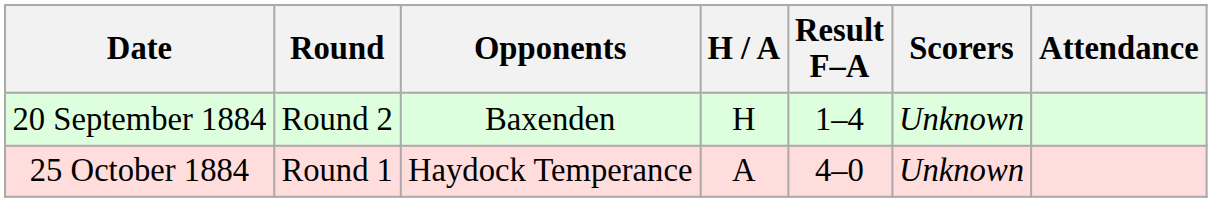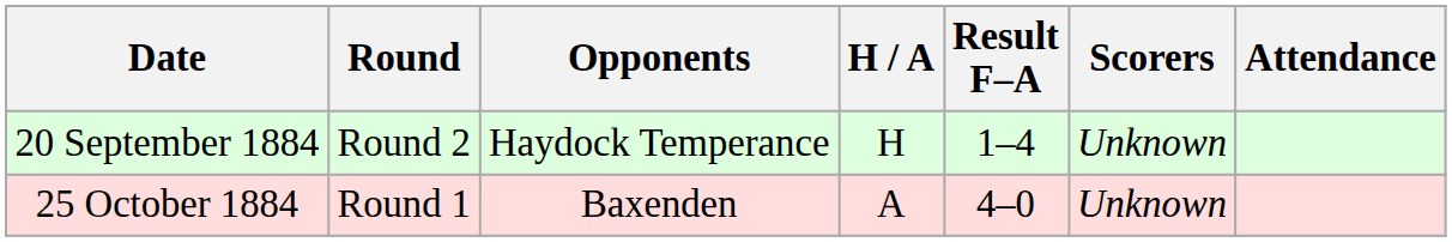20 September 1884 | Opponents: Baxenden -> Haydock Temperance
25 October 1884 | Opponents: Haydock Temperance -> Baxenden
